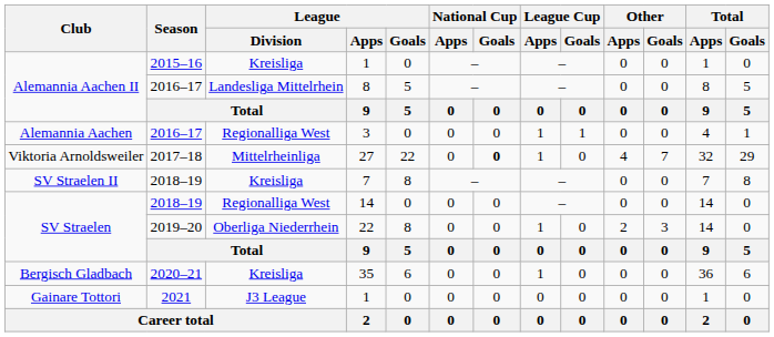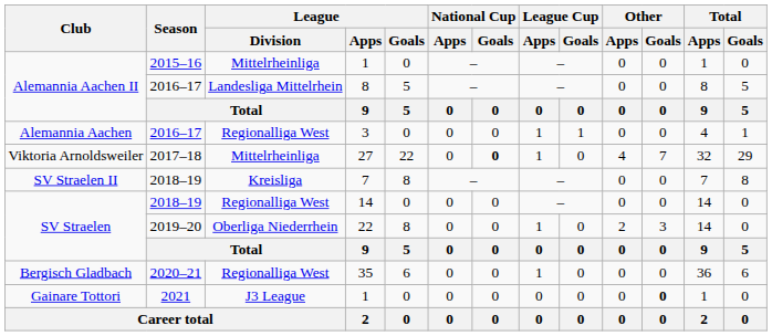Alemannia Aachen II / 1 | League / Division: Kreisliga -> Mittelrheinliga
35 | League / Division: Kreisliga -> Regionalliga West
Gainare Tottori / 1 | Other / Goals: normal -> bold
